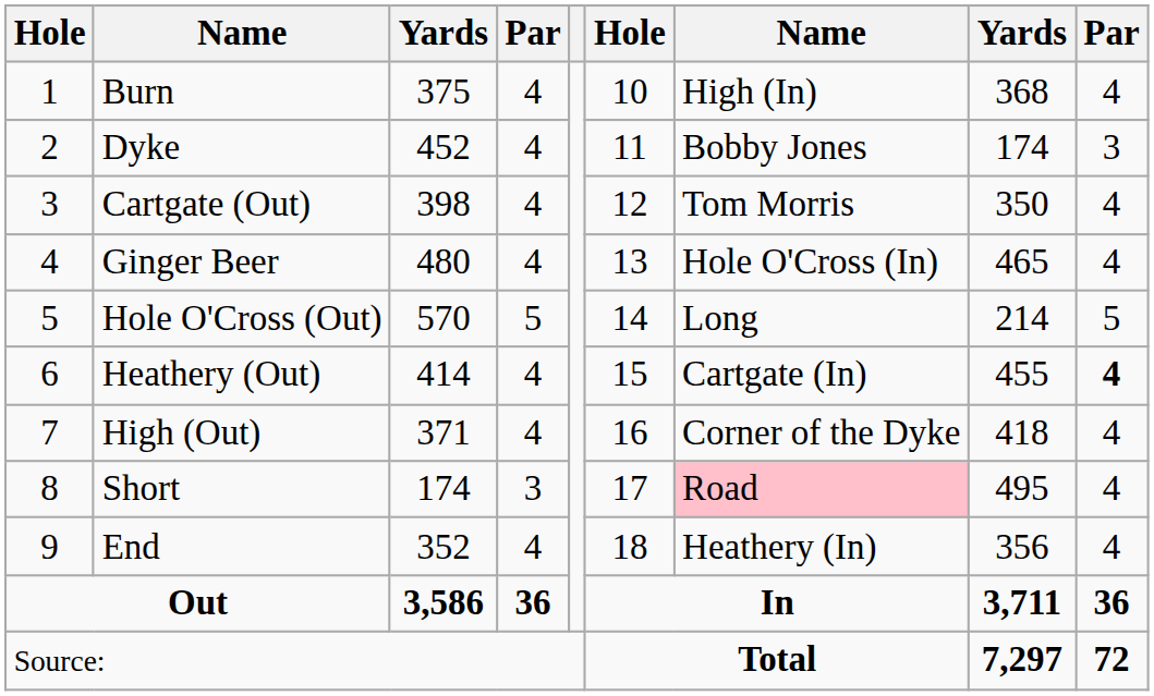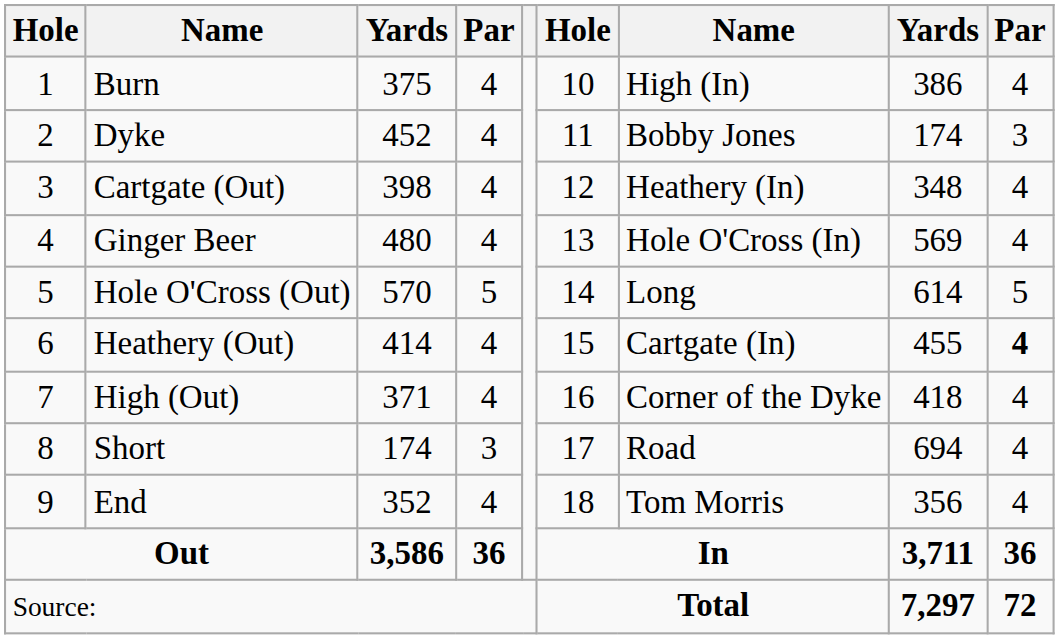Burn | column 8: 368 -> 386
Cartgate (Out) | column 7: Tom Morris -> Heathery (In)
Cartgate (Out) | column 8: 350 -> 348
Ginger Beer | column 8: 465 -> 569
Hole O'Cross (Out) | column 8: 214 -> 614
Short | column 7: pink background -> no background
Short | column 8: 495 -> 694
End | column 7: Heathery (In) -> Tom Morris
